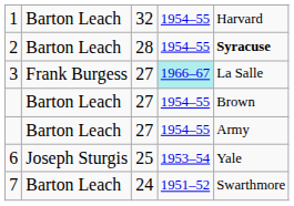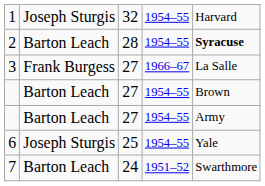1 | column 2: Barton Leach -> Joseph Sturgis
3 | column 4: paleturquoise background -> no background
6 | column 4: 1953–54 -> 1954–55
